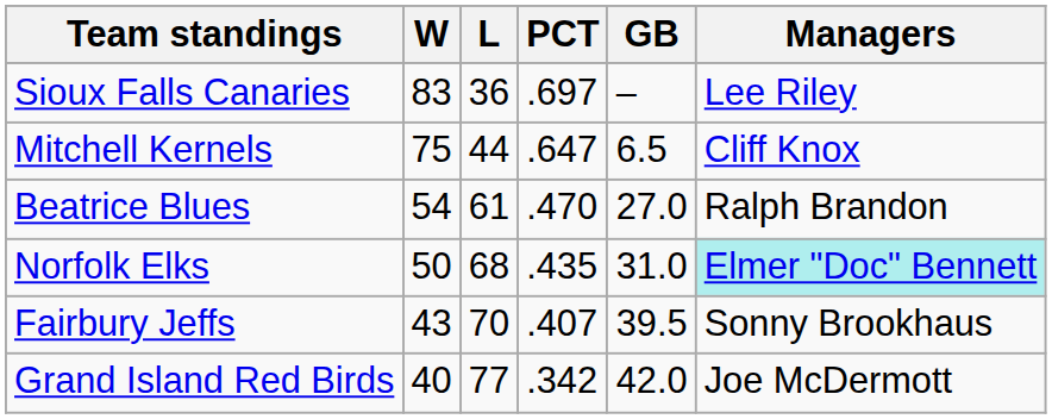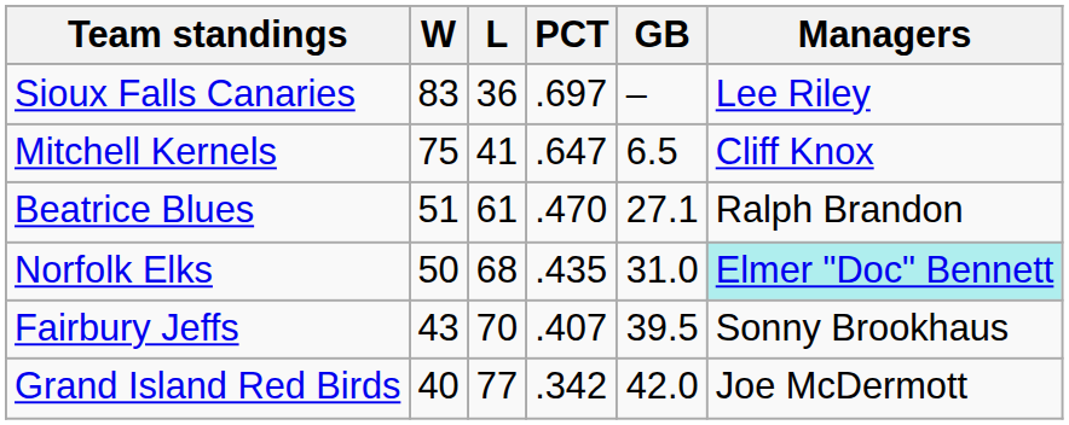Mitchell Kernels | L: 44 -> 41
Beatrice Blues | W: 54 -> 51
Beatrice Blues | GB: 27.0 -> 27.1
